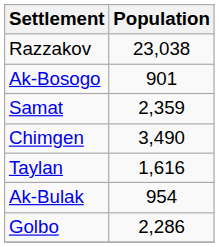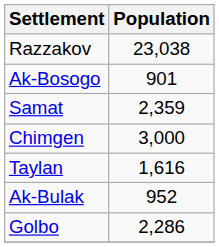Chimgen | Population: 3,490 -> 3,000
Ak-Bulak | Population: 954 -> 952
